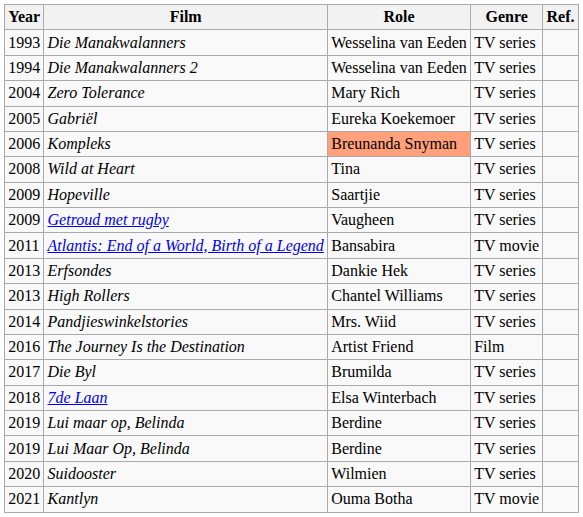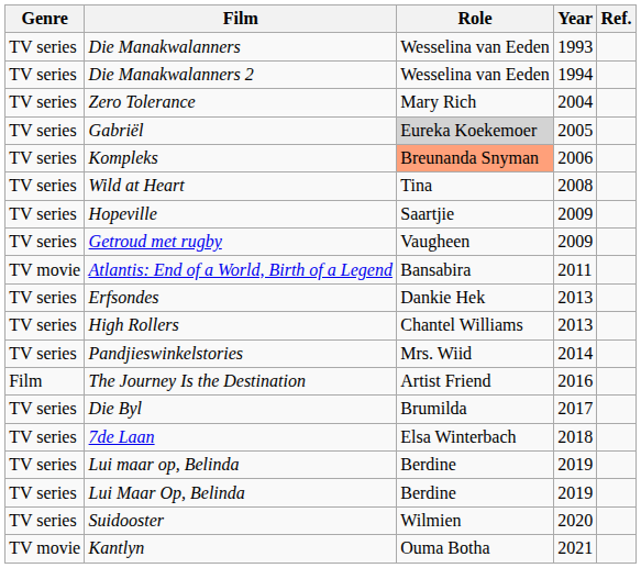columns swapped: Year <-> Genre
Gabriël | Role: no background -> lightgrey background
